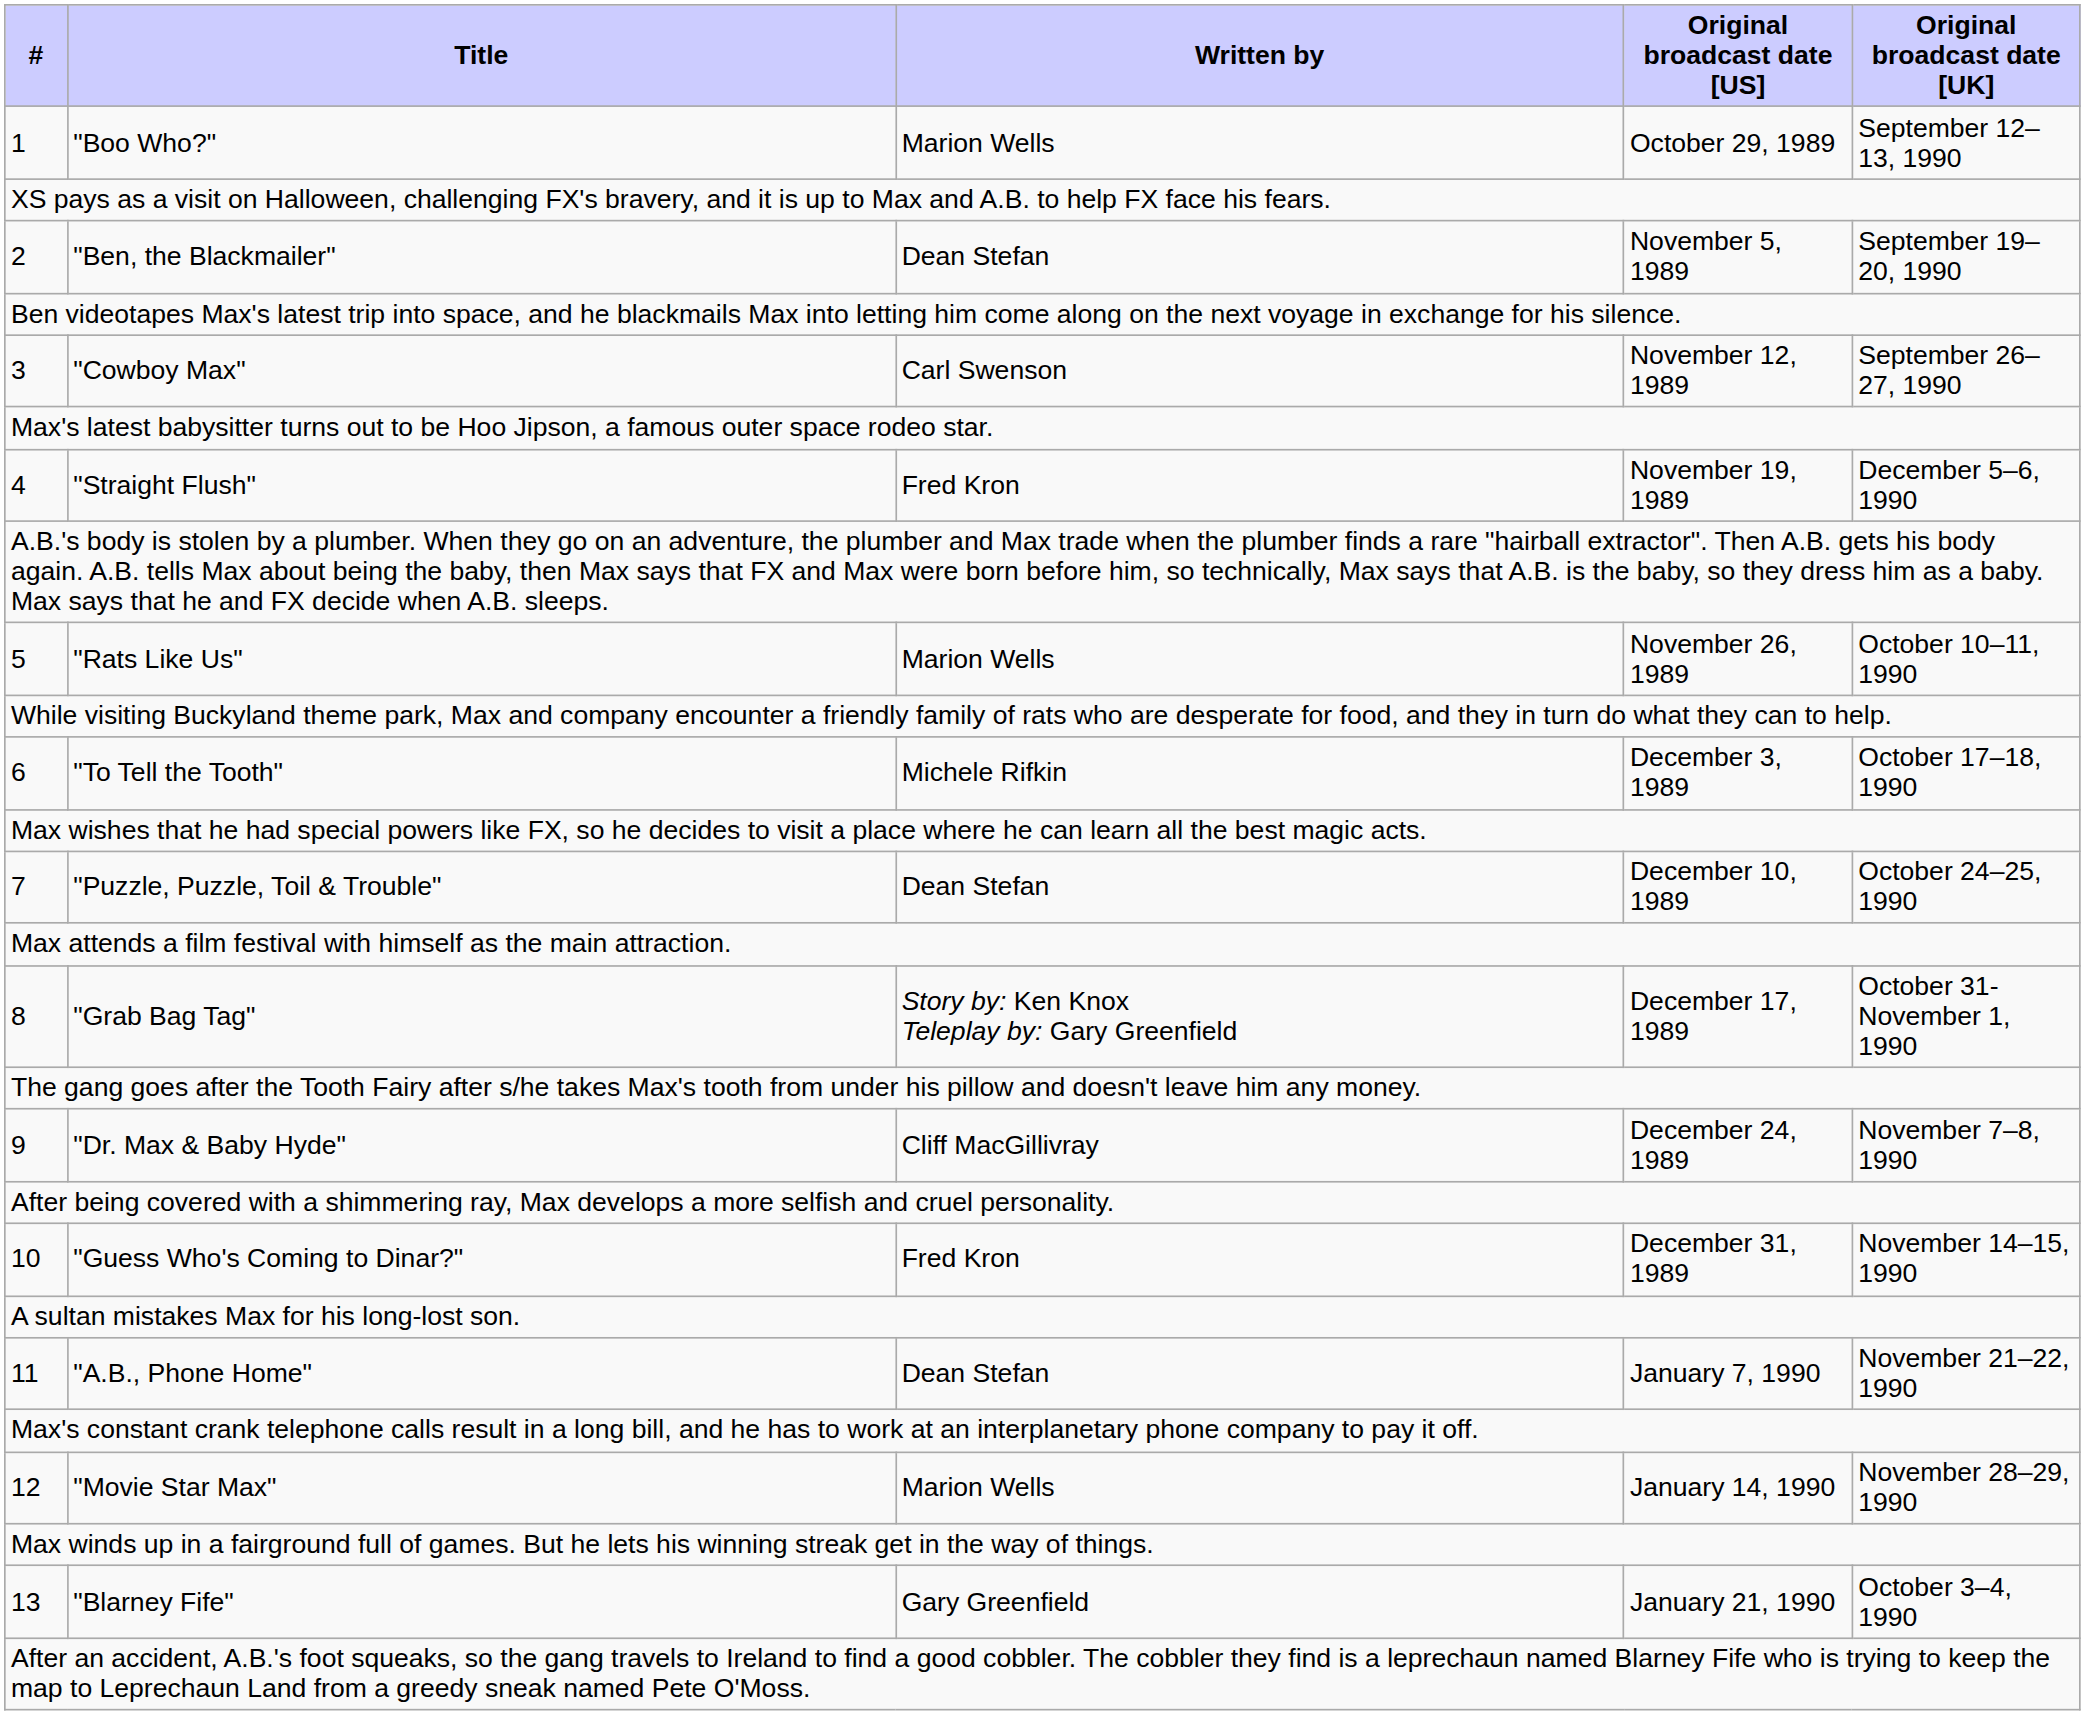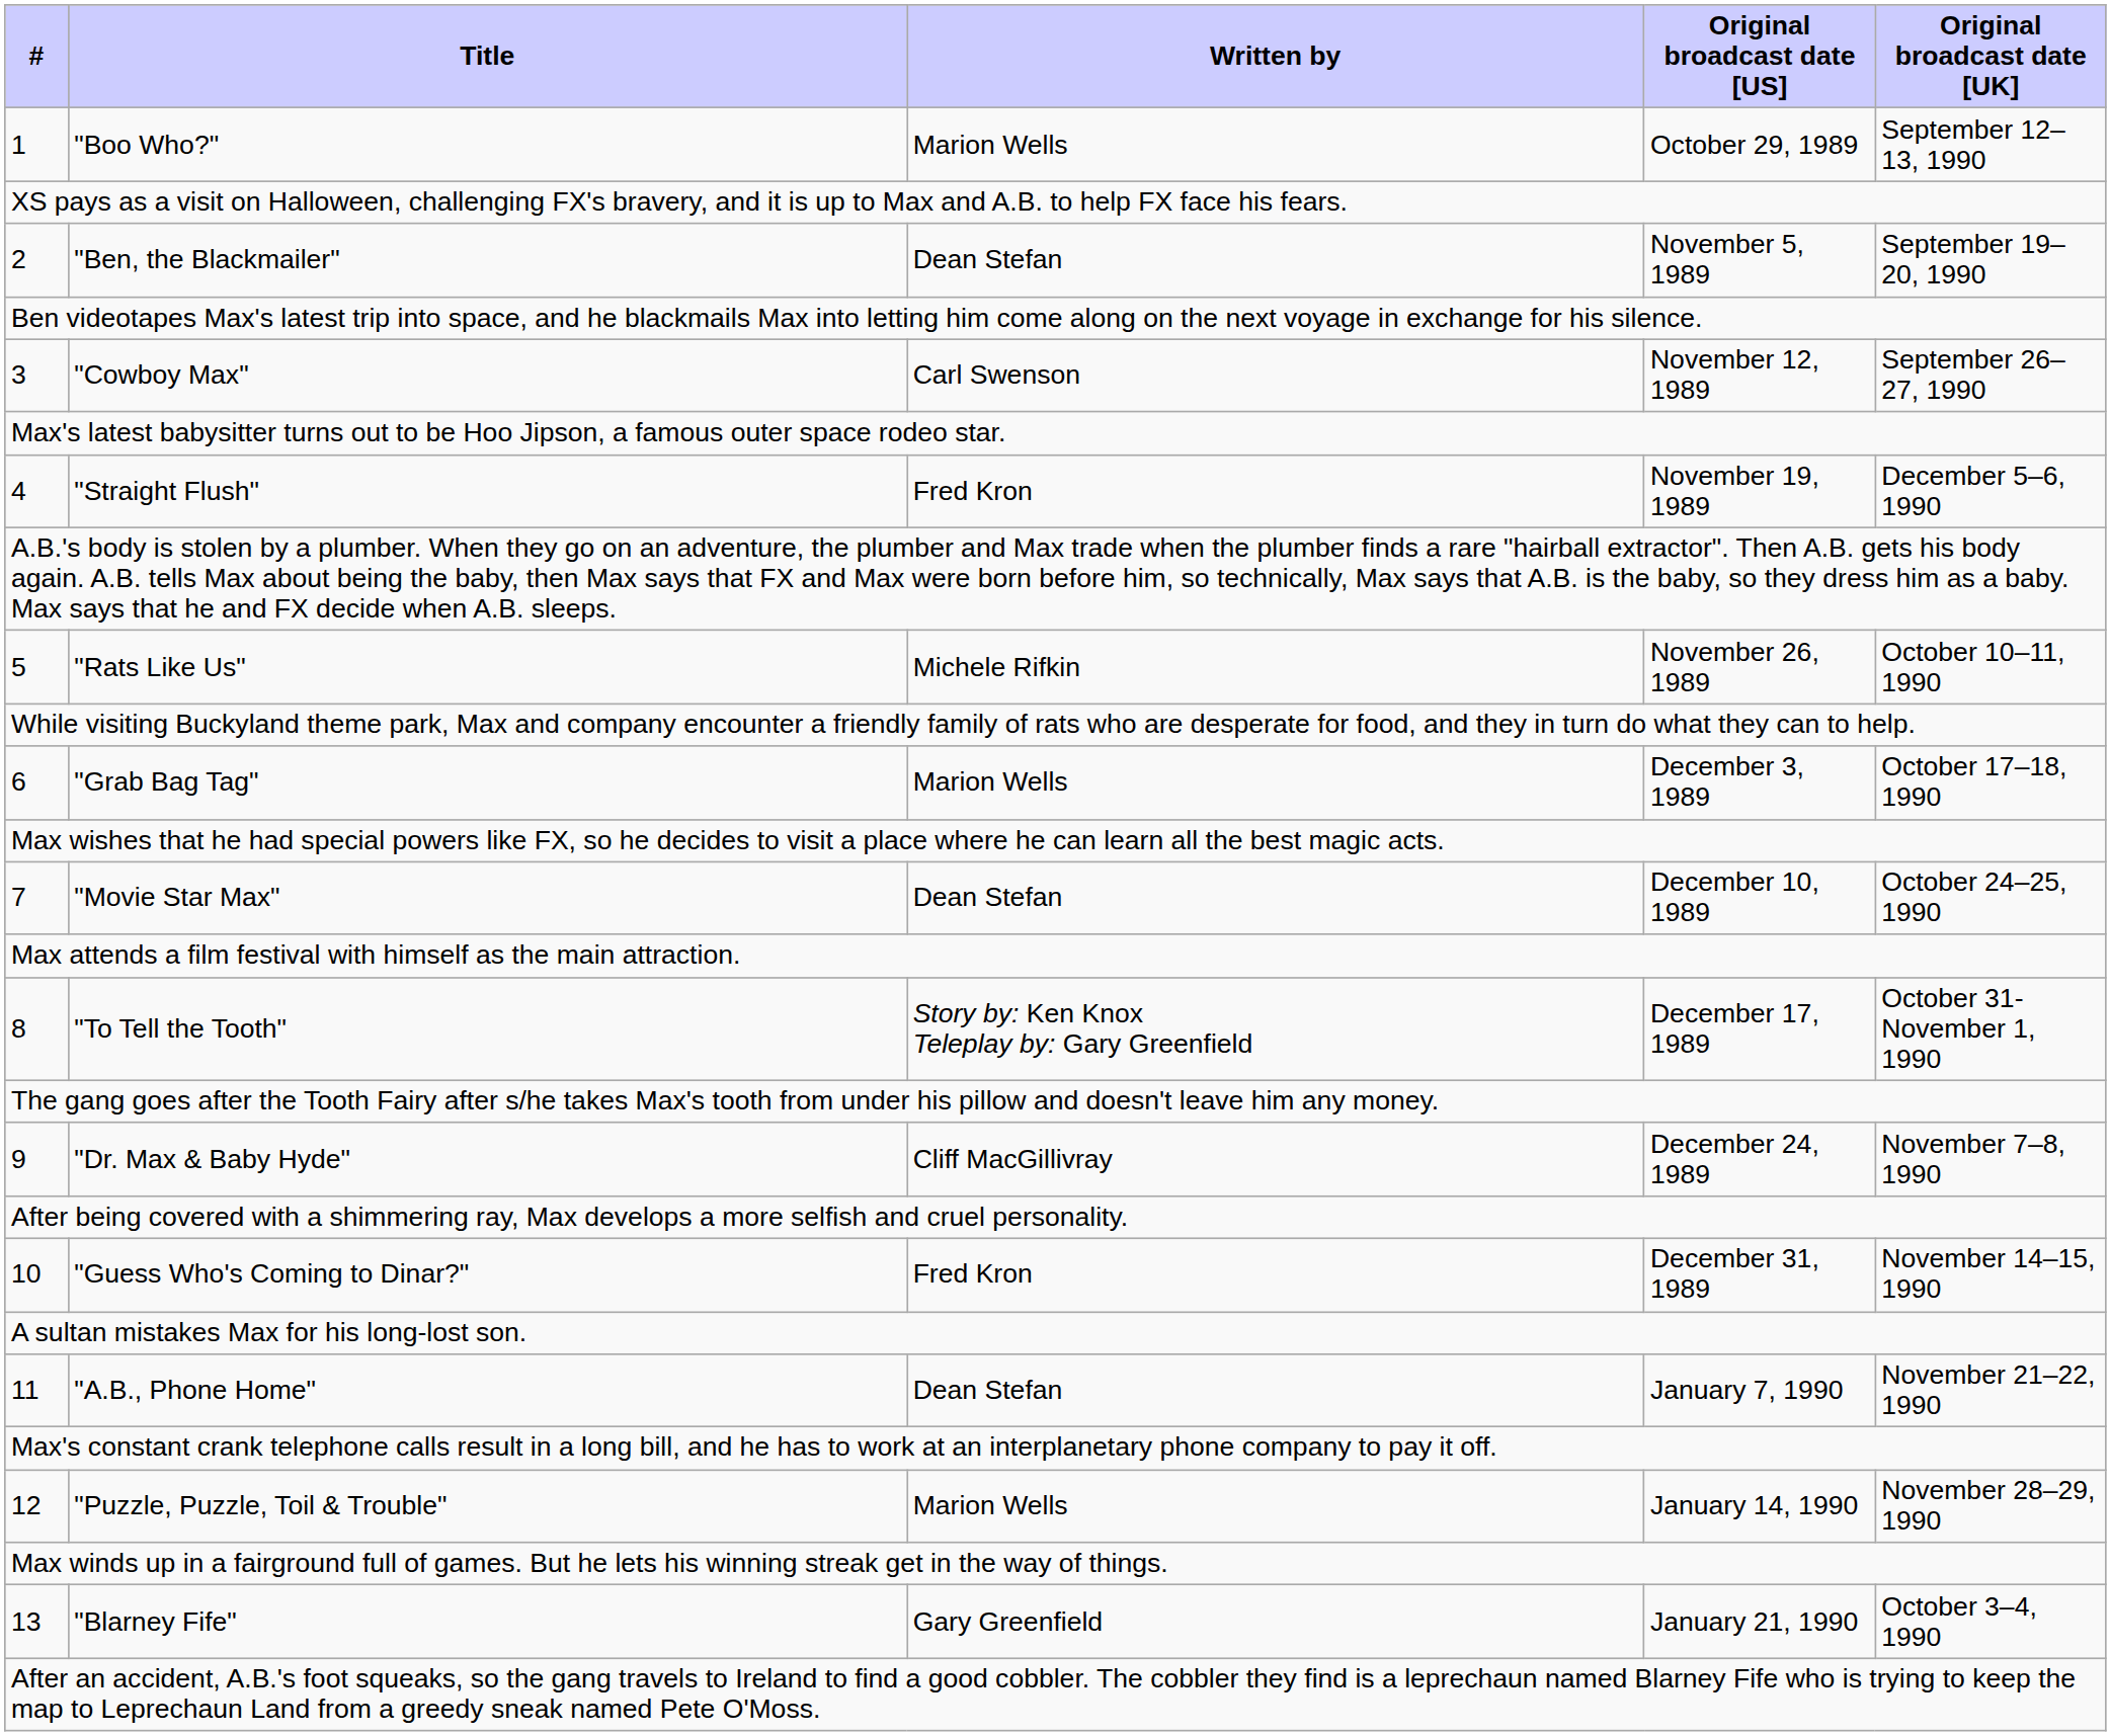5 | Written by: Marion Wells -> Michele Rifkin
6 | Title: "To Tell the Tooth" -> "Grab Bag Tag"
6 | Written by: Michele Rifkin -> Marion Wells
7 | Title: "Puzzle, Puzzle, Toil & Trouble" -> "Movie Star Max"
8 | Title: "Grab Bag Tag" -> "To Tell the Tooth"
12 | Title: "Movie Star Max" -> "Puzzle, Puzzle, Toil & Trouble"
